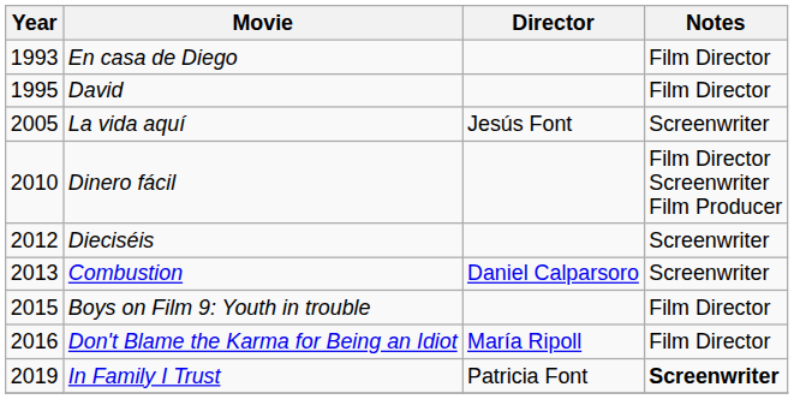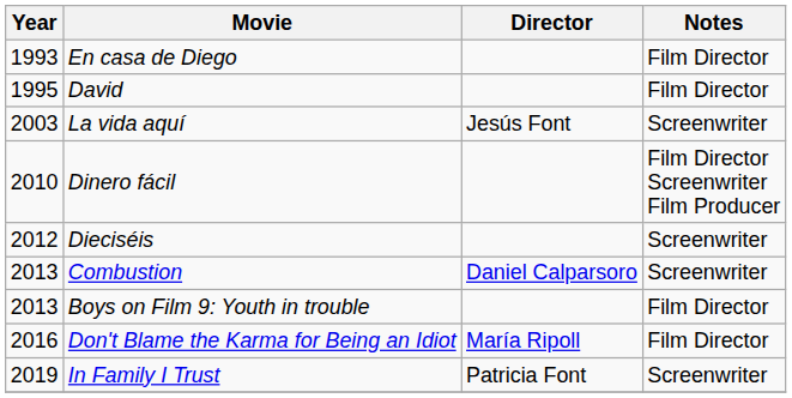La vida aquí | Year: 2005 -> 2003
Boys on Film 9: Youth in trouble | Year: 2015 -> 2013
In Family I Trust | Notes: bold -> normal
